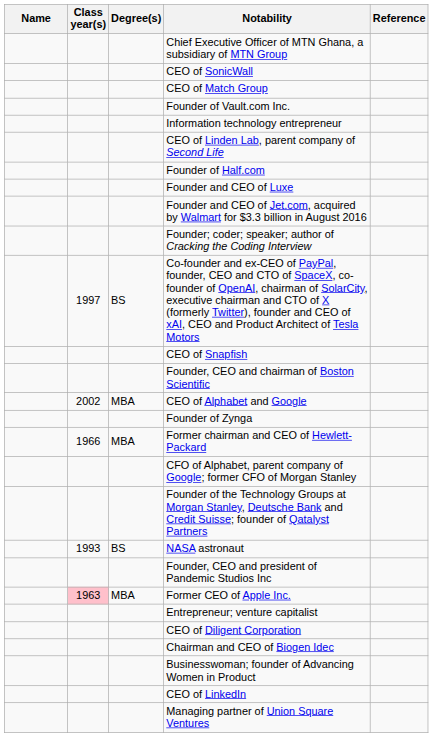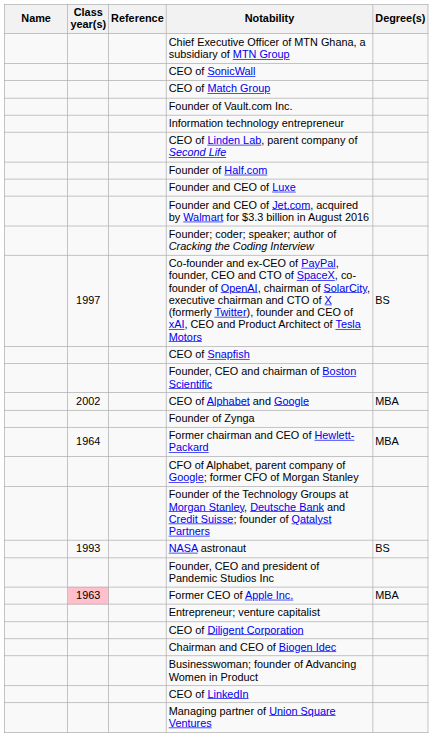columns swapped: Degree(s) <-> Reference
Former chairman and CEO of Hewlett-Packard | Class year(s): 1966 -> 1964
